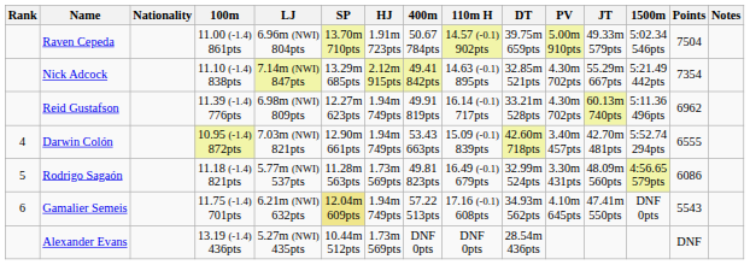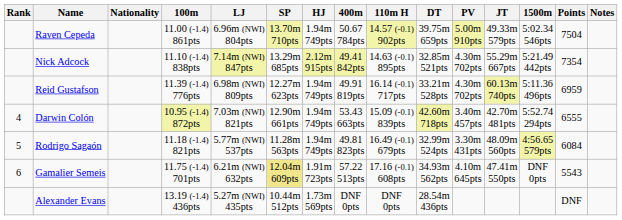Raven Cepeda | HJ: 1.91m 723pts -> 1.94m 749pts
Reid Gustafson | Points: 6962 -> 6959
Rodrigo Sagaón | HJ: 1.73m 569pts -> 1.94m 749pts
Rodrigo Sagaón | Points: 6086 -> 6084
Gamalier Semeis | HJ: 1.94m 749pts -> 1.91m 723pts
